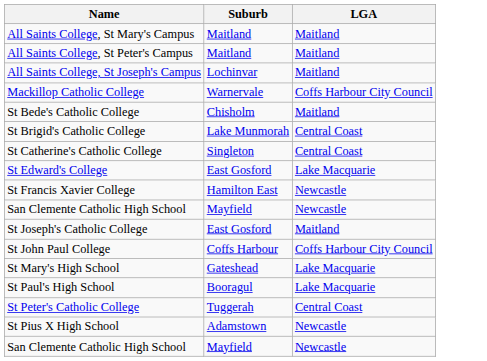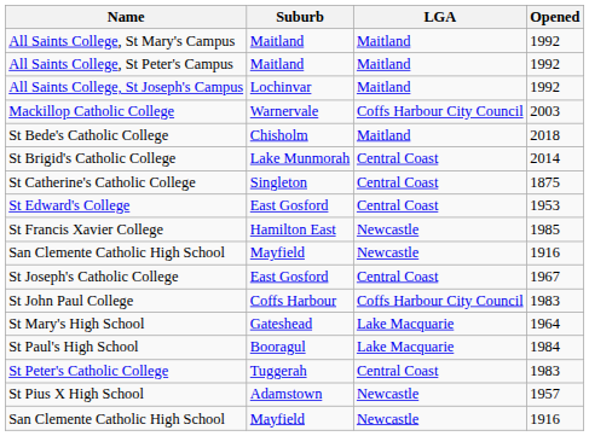+ column: Opened | 1992 | 1992 | 1992 | 2003 | 2018 | 2014 | 1875 | 1953 | 1985 | 1916 | 1967 | 1983 | 1964 | 1984 | 1983 | 1957 | 1916
St Edward's College | LGA: Lake Macquarie -> Central Coast
St Joseph's Catholic College | LGA: Maitland -> Central Coast
